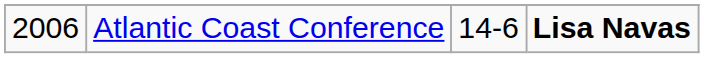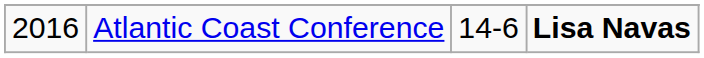Atlantic Coast Conference | column 1: 2006 -> 2016
